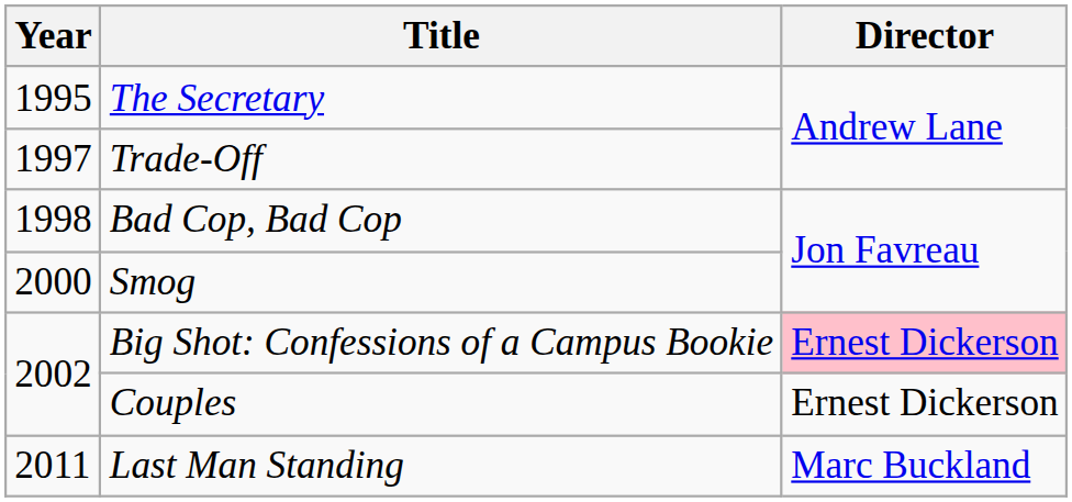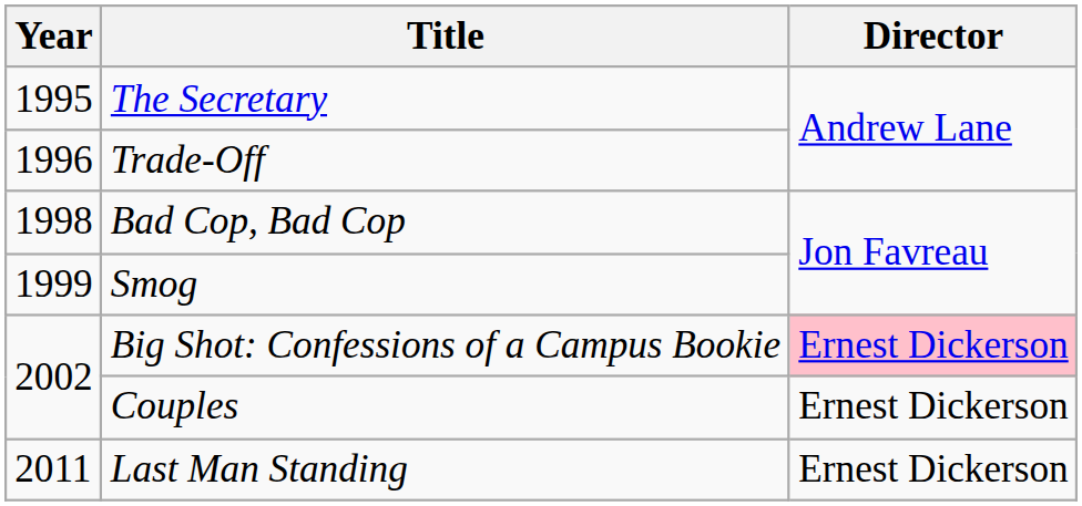Trade-Off | Year: 1997 -> 1996
Smog | Year: 2000 -> 1999
Last Man Standing | Director: Marc Buckland -> Ernest Dickerson
